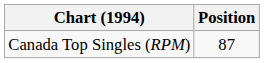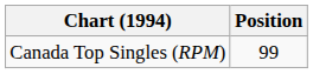Canada Top Singles (RPM) | Position: 87 -> 99
